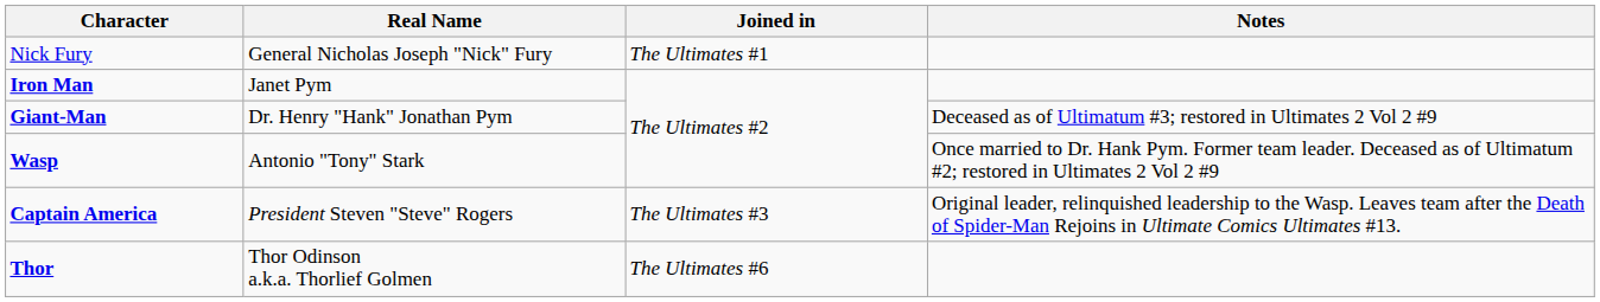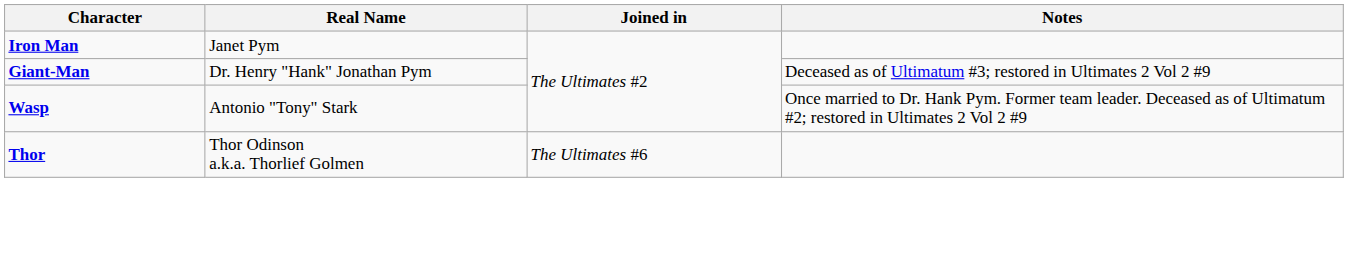- row: Nick Fury | General Nicholas Joseph "Nick" Fury | The Ultimates #1
- row: Captain America | President Steven "Steve" Rogers | The Ultimates #3 | Original leader, relinquished leadership to the Wasp. Leaves team after the Death of Spider-Man Rejoins in Ultimate Comics Ultimates #13.
